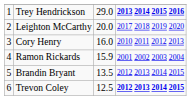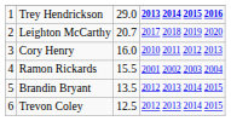Leighton McCarthy | column 3: 20.0 -> 20.7
Ramon Rickards | column 3: 15.9 -> 15.5
Trevon Coley | column 4: bold -> normal
